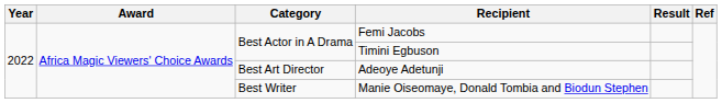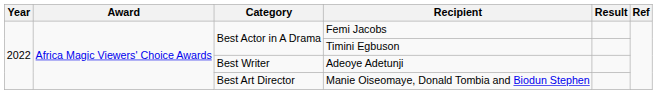Adeoye Adetunji | Category: Best Art Director -> Best Writer
Manie Oiseomaye, Donald Tombia and Biodun Stephen | Category: Best Writer -> Best Art Director
